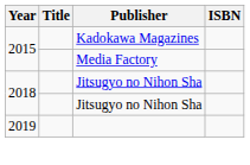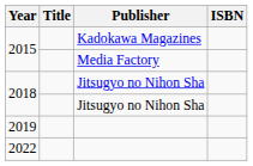+ row: 2022
